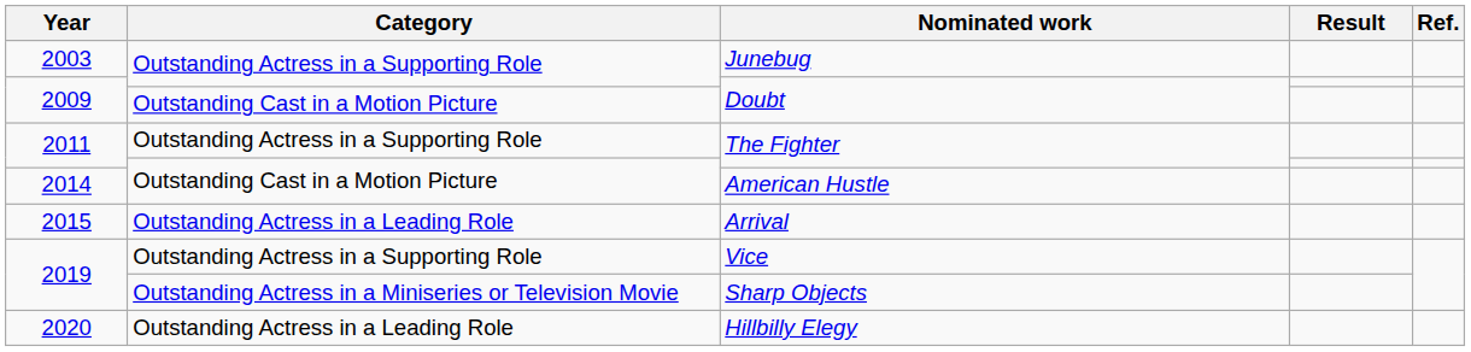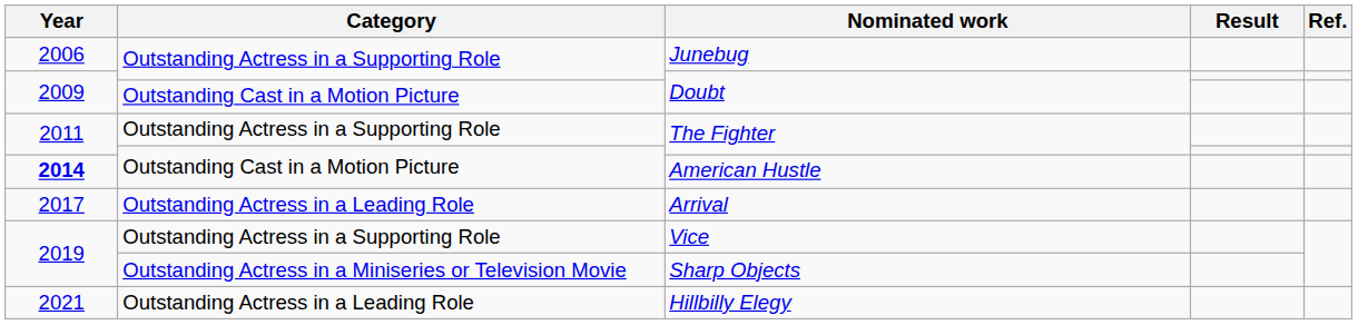Junebug | Year: 2003 -> 2006
American Hustle | Year: normal -> bold
Arrival | Year: 2015 -> 2017
Hillbilly Elegy | Year: 2020 -> 2021
